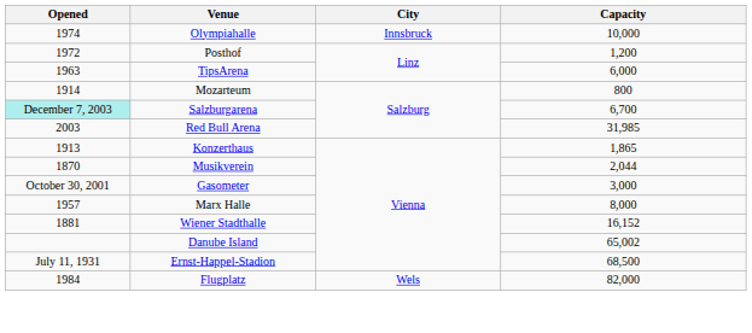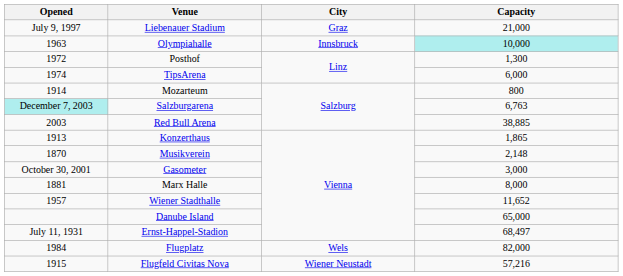+ row: July 9, 1997 | Liebenauer Stadium | Graz | 21,000
Olympiahalle | Opened: 1974 -> 1963
Olympiahalle | Capacity: no background -> paleturquoise background
Posthof | Capacity: 1,200 -> 1,300
TipsArena | Opened: 1963 -> 1974
Salzburgarena | Capacity: 6,700 -> 6,763
Red Bull Arena | Capacity: 31,985 -> 38,885
Musikverein | Capacity: 2,044 -> 2,148
Marx Halle | Opened: 1957 -> 1881
Wiener Stadthalle | Opened: 1881 -> 1957
Wiener Stadthalle | Capacity: 16,152 -> 11,652
Danube Island | Capacity: 65,002 -> 65,000
Ernst-Happel-Stadion | Capacity: 68,500 -> 68,497
+ row: 1915 | Flugfeld Civitas Nova | Wiener Neustadt | 57,216
